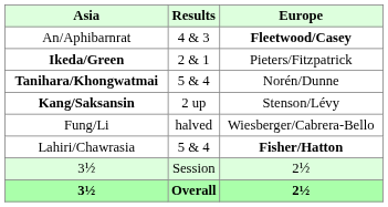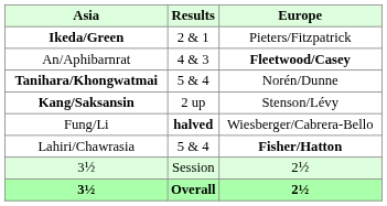rows swapped: An/Aphibarnrat <-> Ikeda/Green
Fung/Li | Results: normal -> bold
